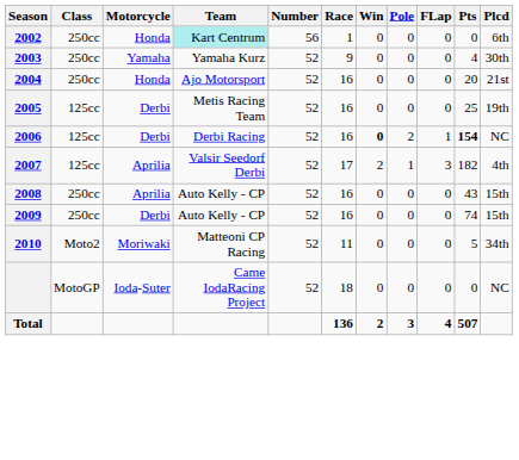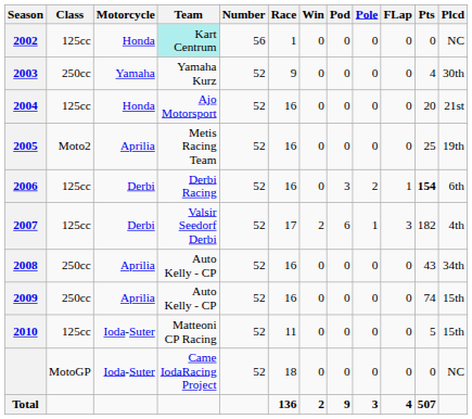+ column: Pod | 0 | 0 | 0 | 0 | 3 | 6 | 0 | 0 | 0 | 0 | 9
2002 | Class: 250cc -> 125cc
2002 | Plcd: 6th -> NC
2004 | Class: 250cc -> 125cc
2005 | Class: 125cc -> Moto2
2005 | Motorcycle: Derbi -> Aprilia
2006 | Win: bold -> normal
2006 | Plcd: NC -> 6th
2007 | Motorcycle: Aprilia -> Derbi
2008 | Plcd: 15th -> 34th
2009 | Motorcycle: Derbi -> Aprilia
2010 | Class: Moto2 -> 125cc
2010 | Motorcycle: Moriwaki -> Ioda-Suter
2010 | Plcd: 34th -> 15th
